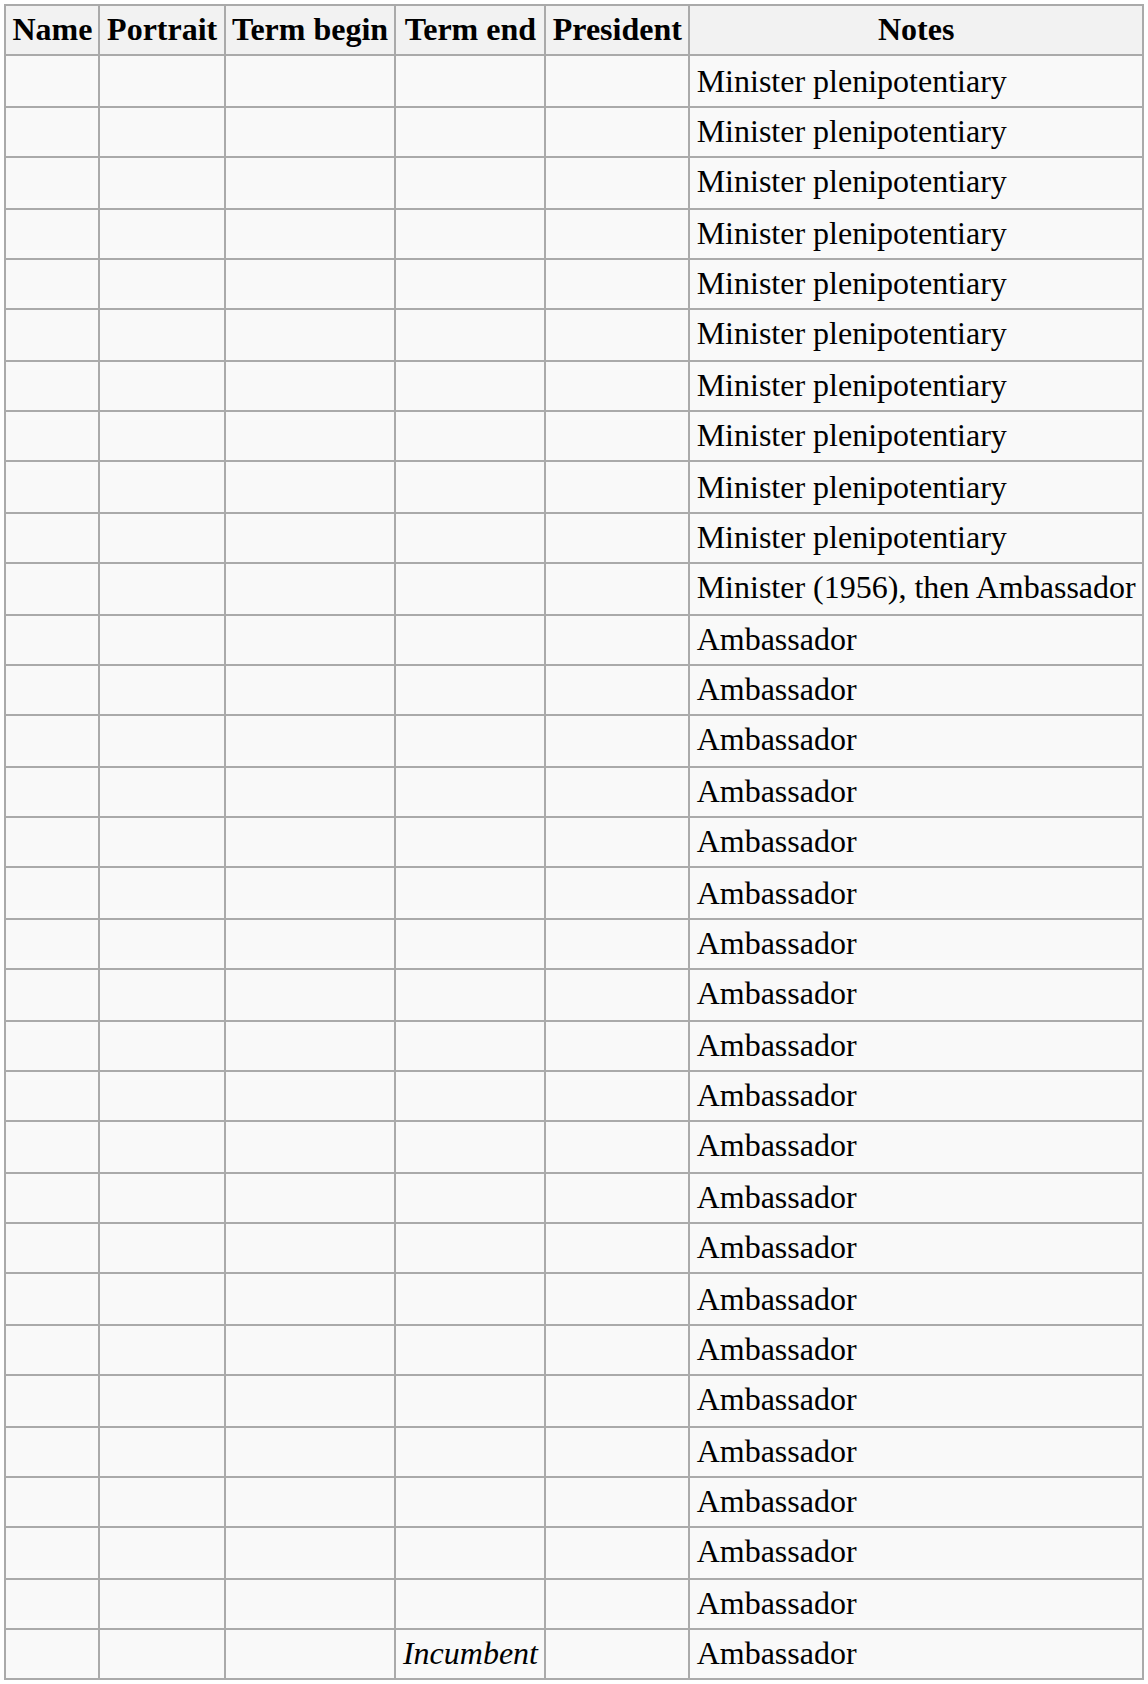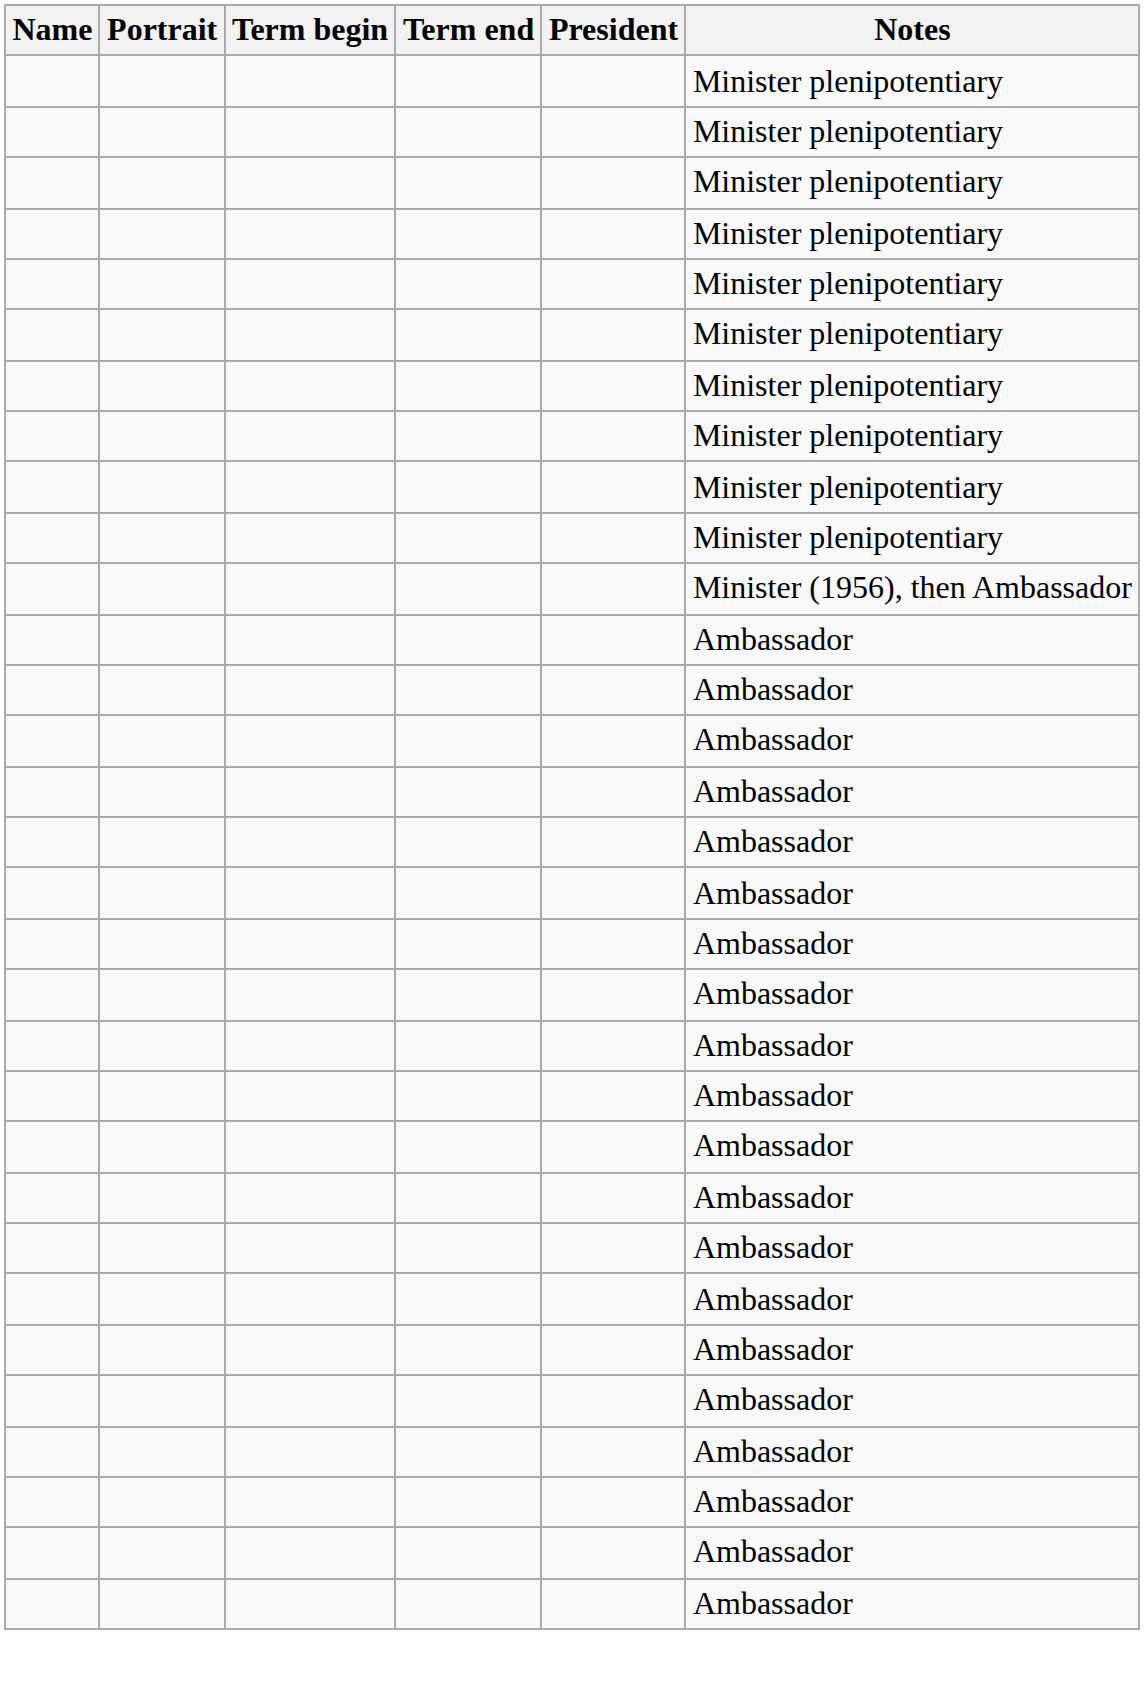- row: Incumbent | Ambassador
